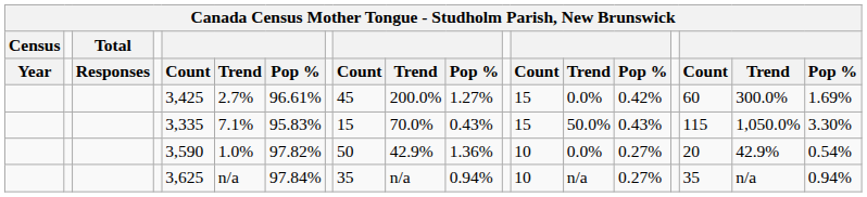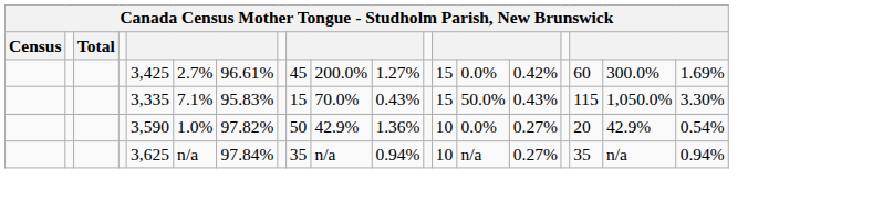- row: Year | Responses | Count | Trend | Pop % | Count | Trend | Pop % | Count | Trend | Pop % | Count | Trend | Pop %
